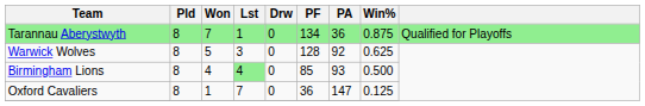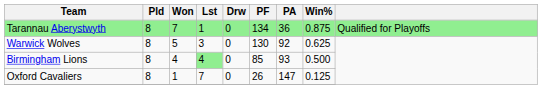Warwick Wolves | PF: 128 -> 130
Oxford Cavaliers | PF: 36 -> 26
